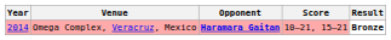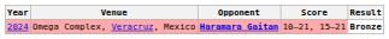Omega Complex, Veracruz, Mexico | Year: 2014 -> 2024
